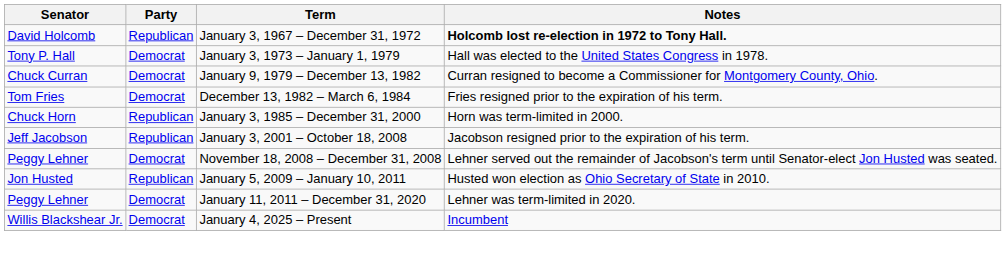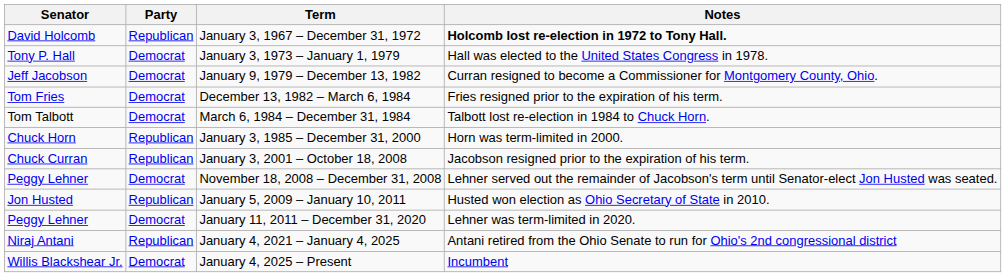January 9, 1979 – December 13, 1982 | Senator: Chuck Curran -> Jeff Jacobson
+ row: Tom Talbott | Democrat | March 6, 1984 – December 31, 1984 | Talbott lost re-election in 1984 to Chuck Horn.
January 3, 2001 – October 18, 2008 | Senator: Jeff Jacobson -> Chuck Curran
+ row: Niraj Antani | Republican | January 4, 2021 – January 4, 2025 | Antani retired from the Ohio Senate to run for Ohio's 2nd congressional district
